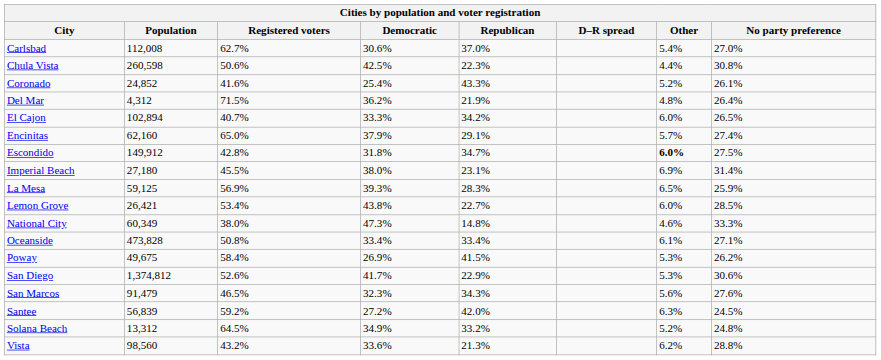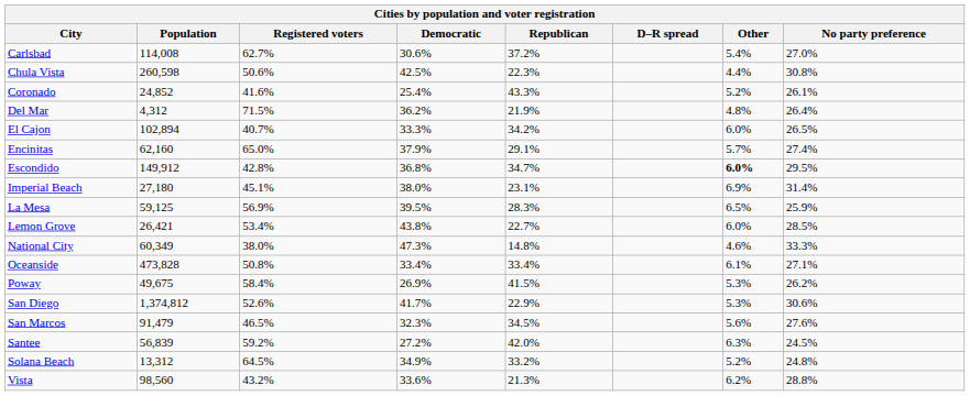Carlsbad | Population: 112,008 -> 114,008
Carlsbad | Republican: 37.0% -> 37.2%
Escondido | Democratic: 31.8% -> 36.8%
Escondido | No party preference: 27.5% -> 29.5%
Imperial Beach | Registered voters: 45.5% -> 45.1%
La Mesa | Democratic: 39.3% -> 39.5%
San Marcos | Republican: 34.3% -> 34.5%
